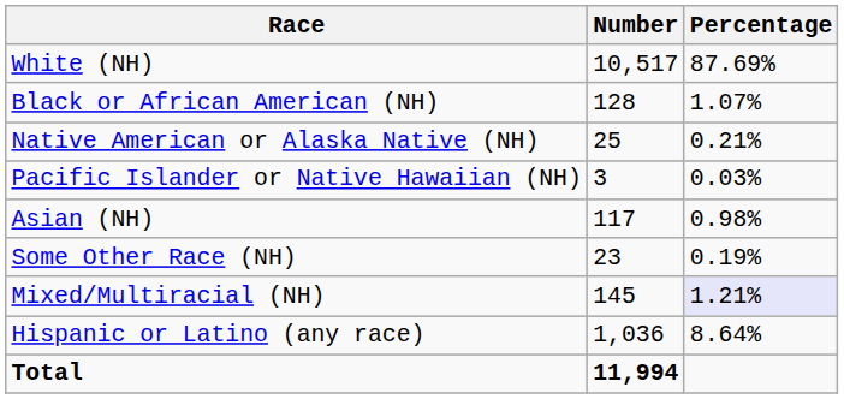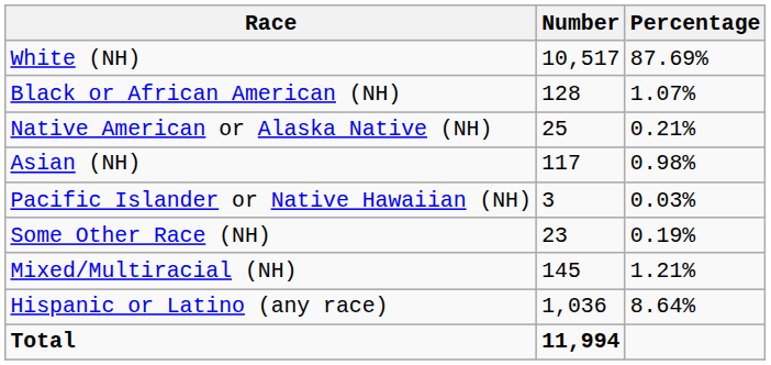rows swapped: Asian (NH) <-> Pacific Islander or Native Hawaiian (NH)
Mixed/Multiracial (NH) | Percentage: lavender background -> no background
